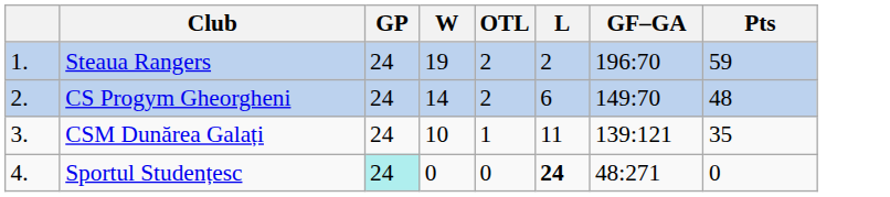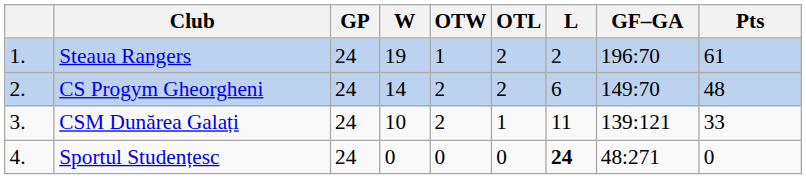+ column: OTW | 1 | 2 | 2 | 0
Steaua Rangers | Pts: 59 -> 61
CSM Dunărea Galați | Pts: 35 -> 33
Sportul Studențesc | GP: paleturquoise background -> no background
